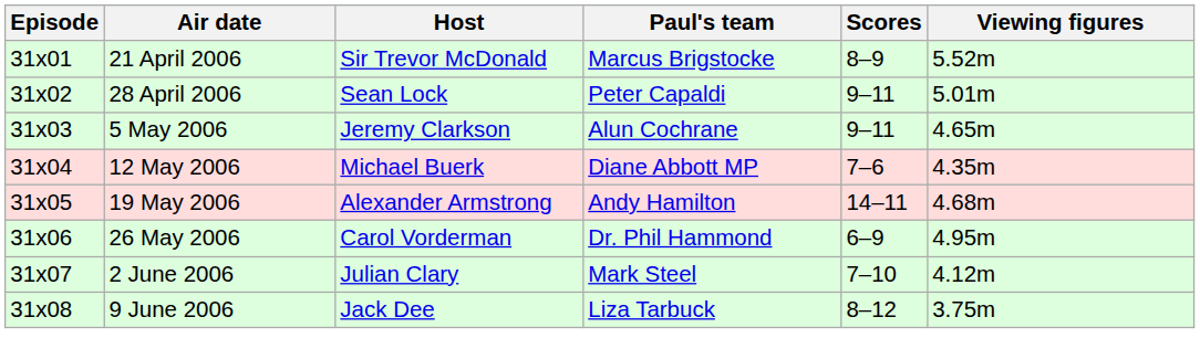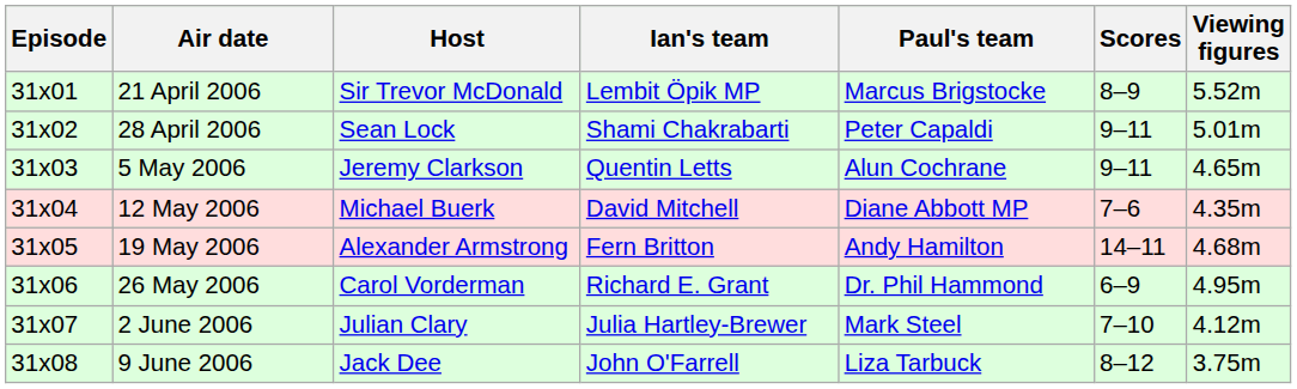+ column: Ian's team | Lembit Öpik MP | Shami Chakrabarti | Quentin Letts | David Mitchell | Fern Britton | Richard E. Grant | Julia Hartley-Brewer | John O'Farrell
